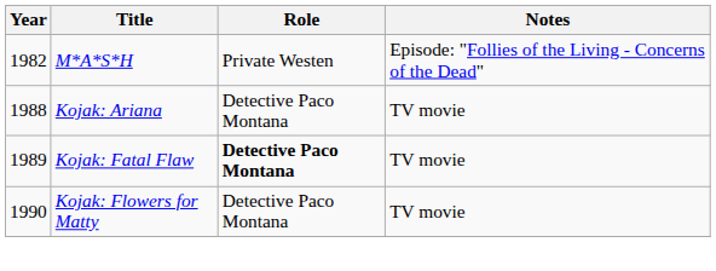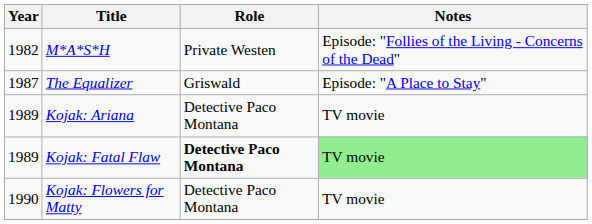+ row: 1987 | The Equalizer | Griswald | Episode: "A Place to Stay"
Kojak: Ariana | Year: 1988 -> 1989
Kojak: Fatal Flaw | Notes: no background -> lightgreen background
